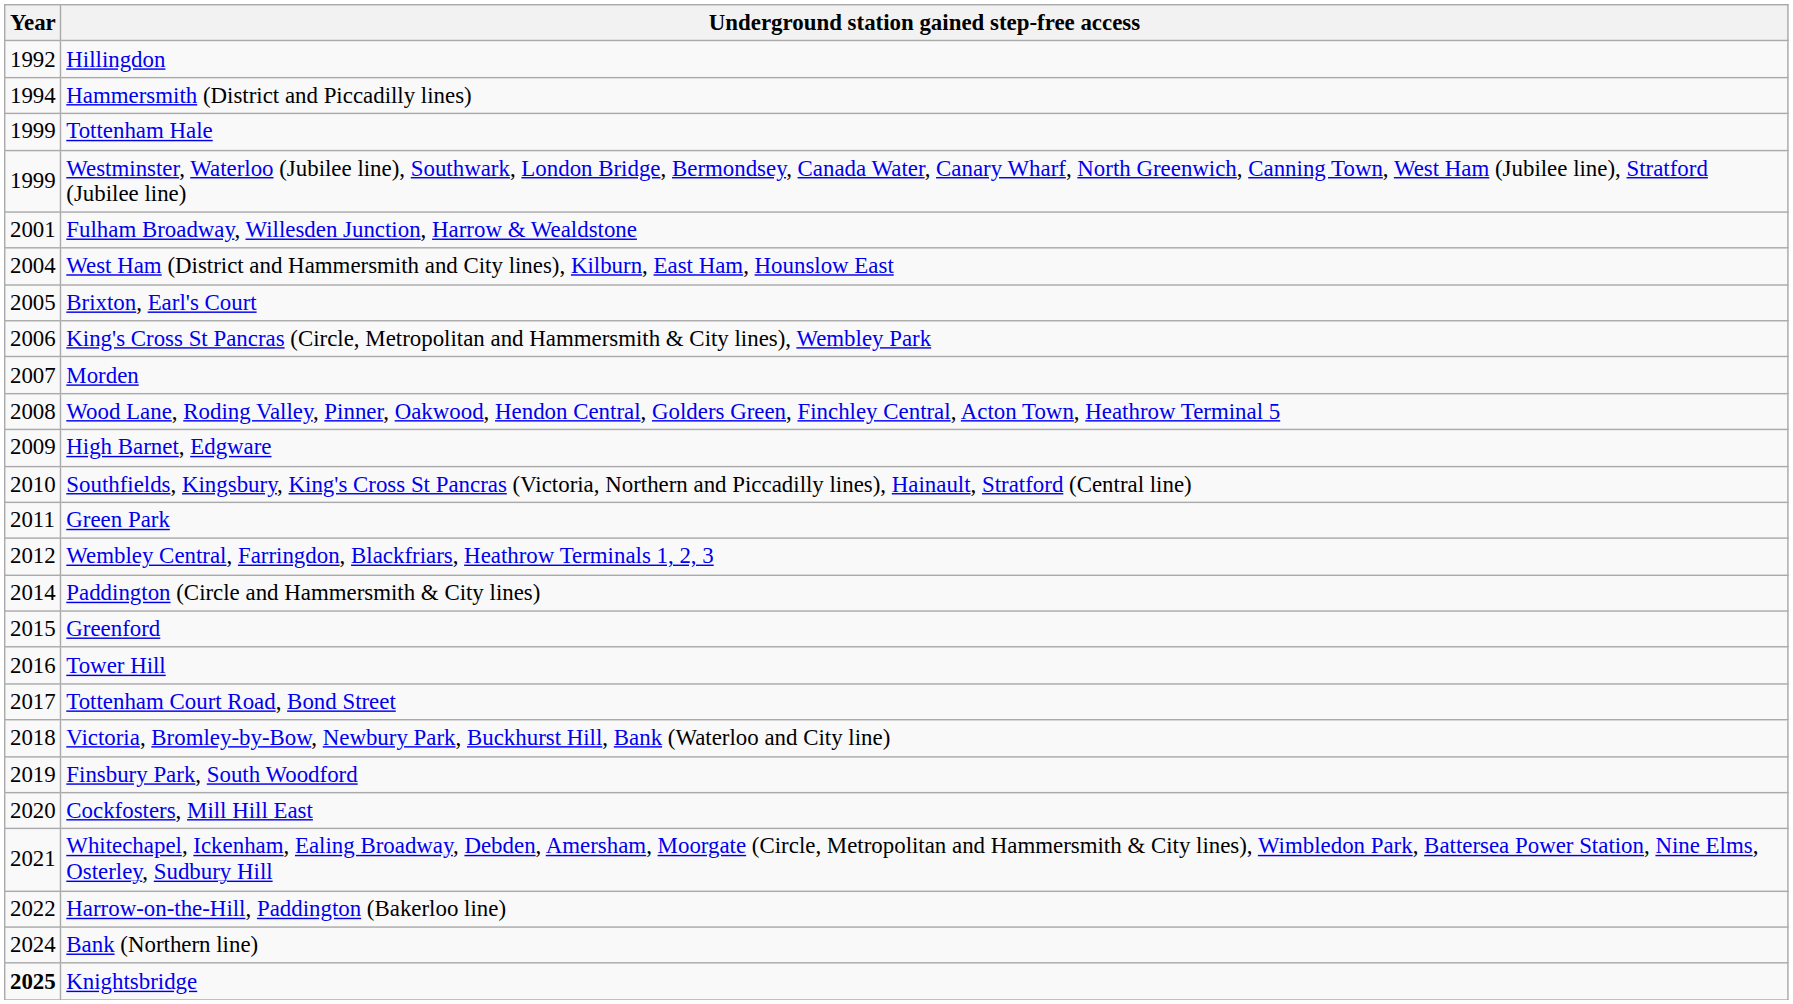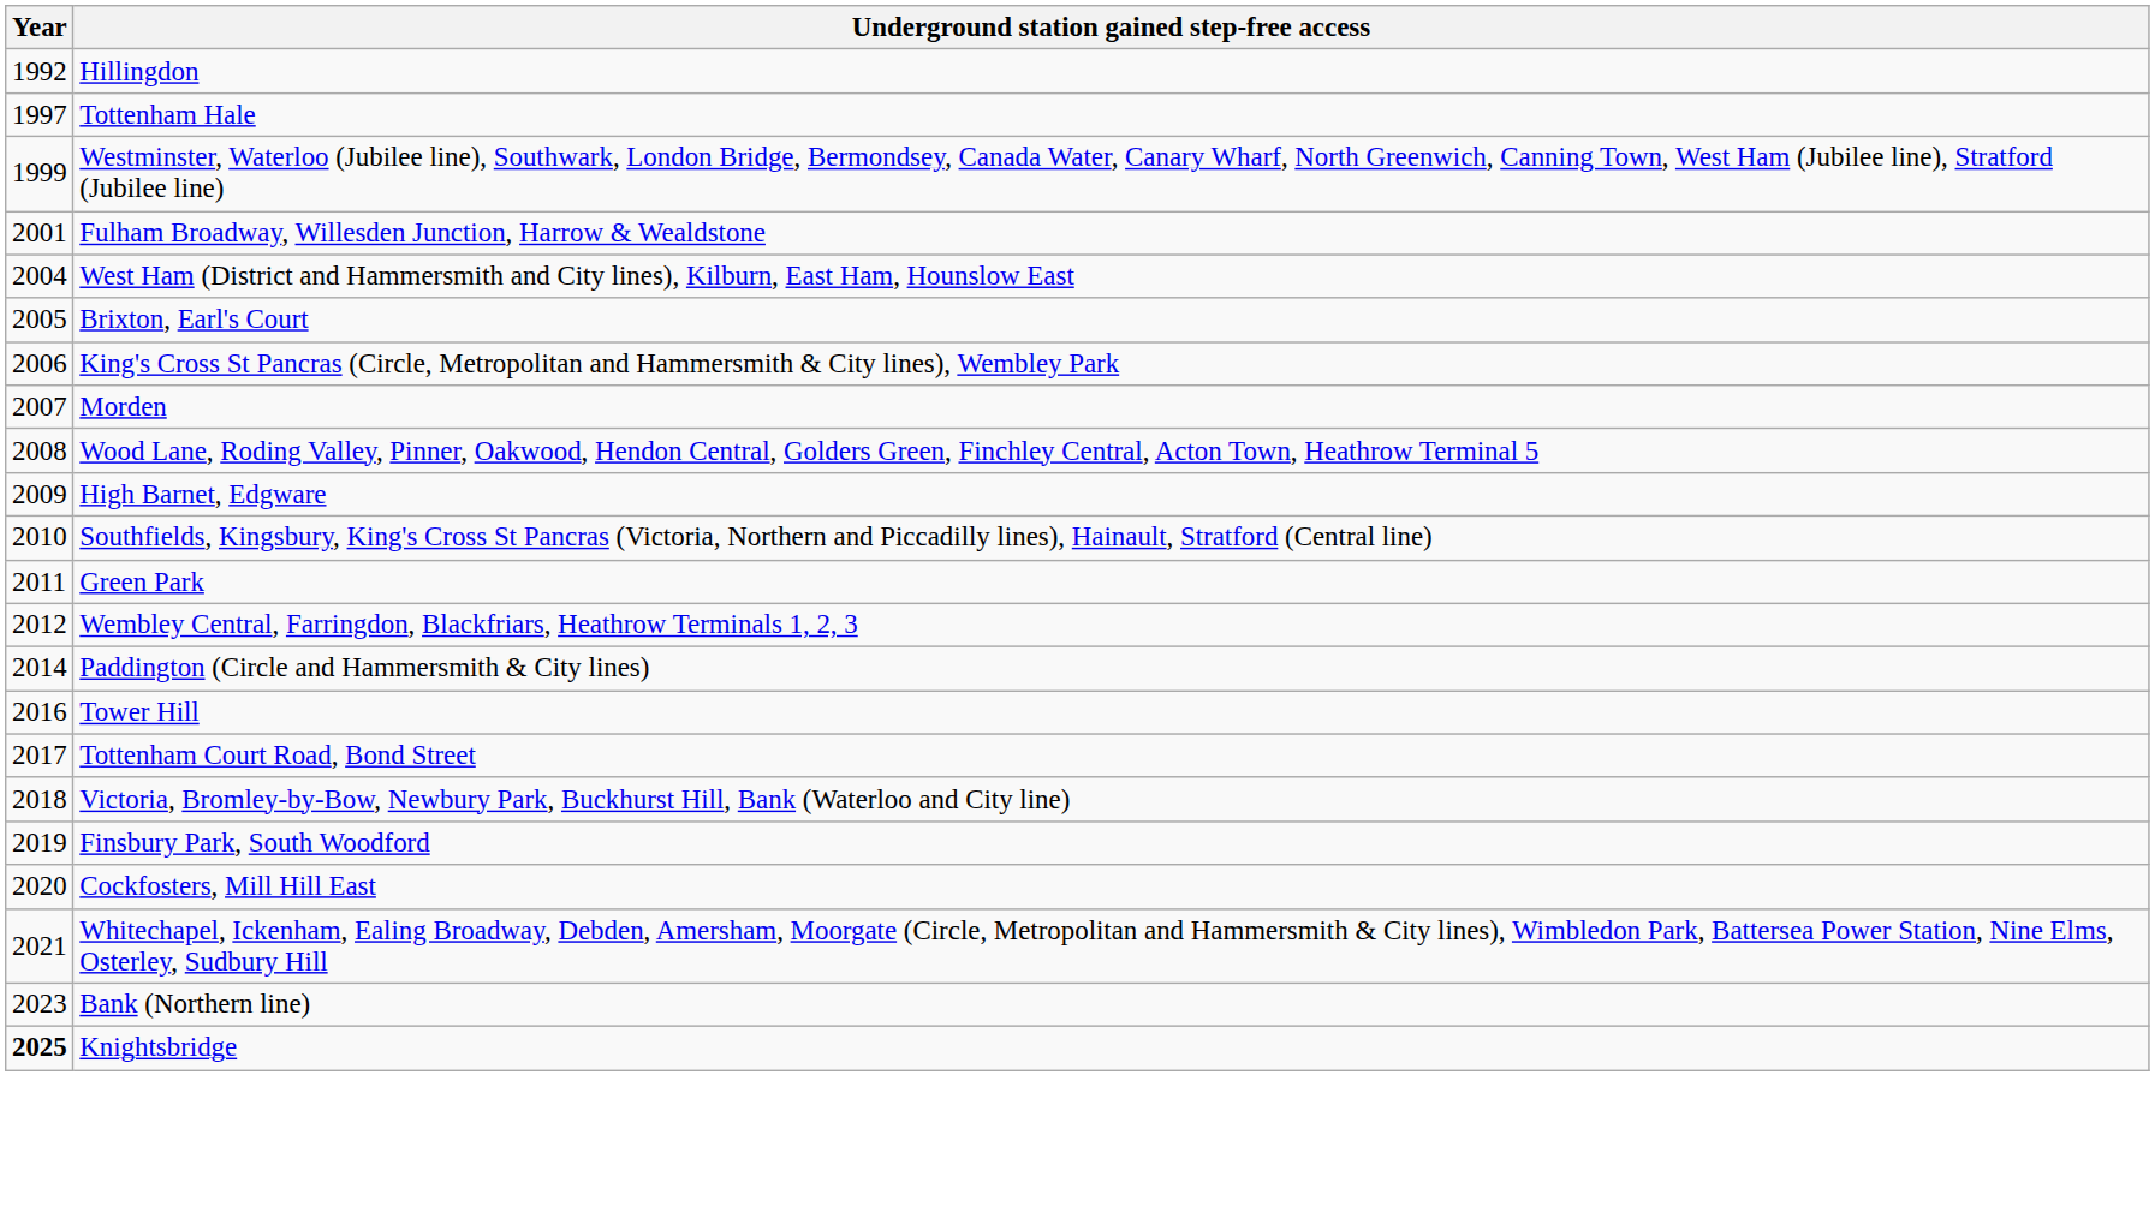- row: 1994 | Hammersmith (District and Piccadilly lines)
Tottenham Hale | Year: 1999 -> 1997
- row: 2015 | Greenford
- row: 2022 | Harrow-on-the-Hill, Paddington (Bakerloo line)
Bank (Northern line) | Year: 2024 -> 2023
